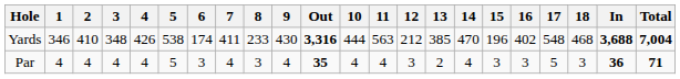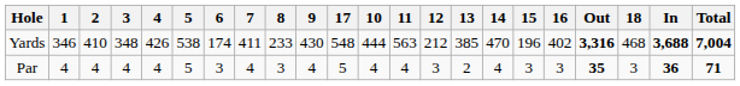columns swapped: Out <-> 17
